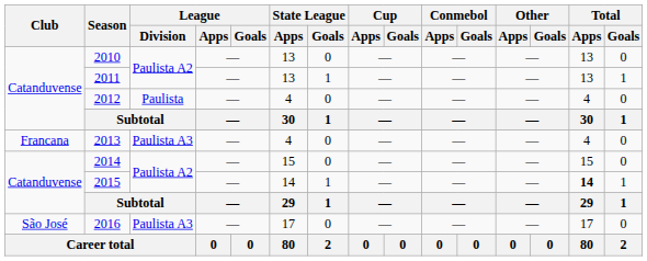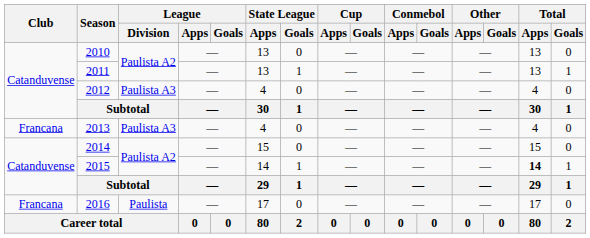2012 | League / Division: Paulista -> Paulista A3
2016 | Club: São José -> Francana
2016 | League / Division: Paulista A3 -> Paulista
